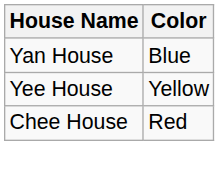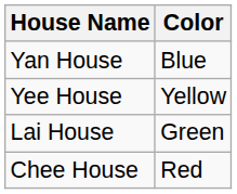+ row: Lai House | Green
